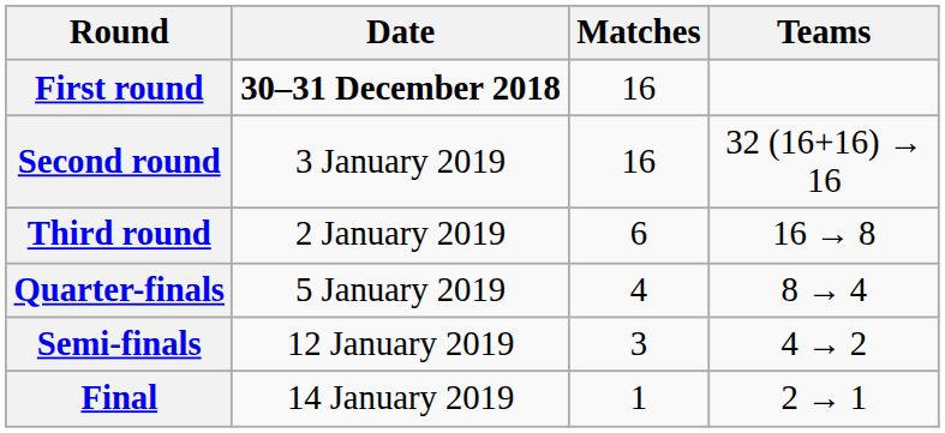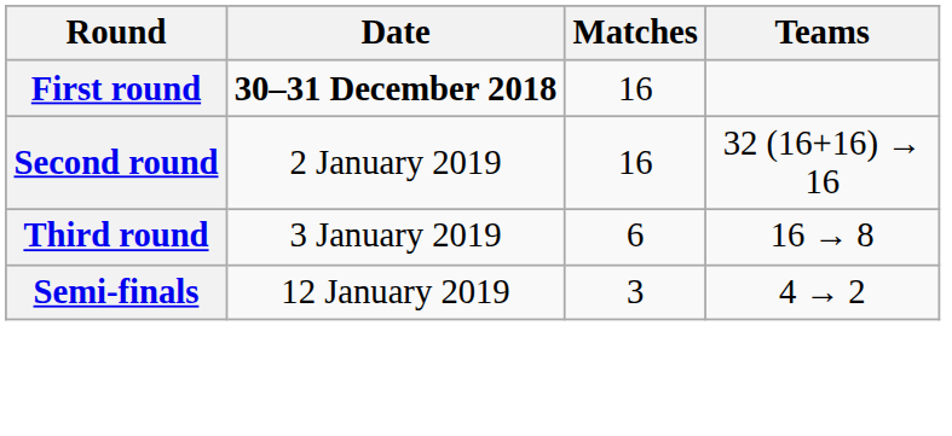Second round | Date: 3 January 2019 -> 2 January 2019
Third round | Date: 2 January 2019 -> 3 January 2019
- row: Quarter-finals | 5 January 2019 | 4 | 8 → 4
- row: Final | 14 January 2019 | 1 | 2 → 1
